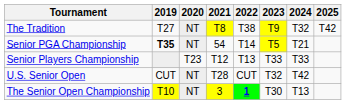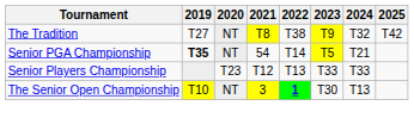- row: U.S. Senior Open | CUT | NT | T28 | CUT | T32 | T42
